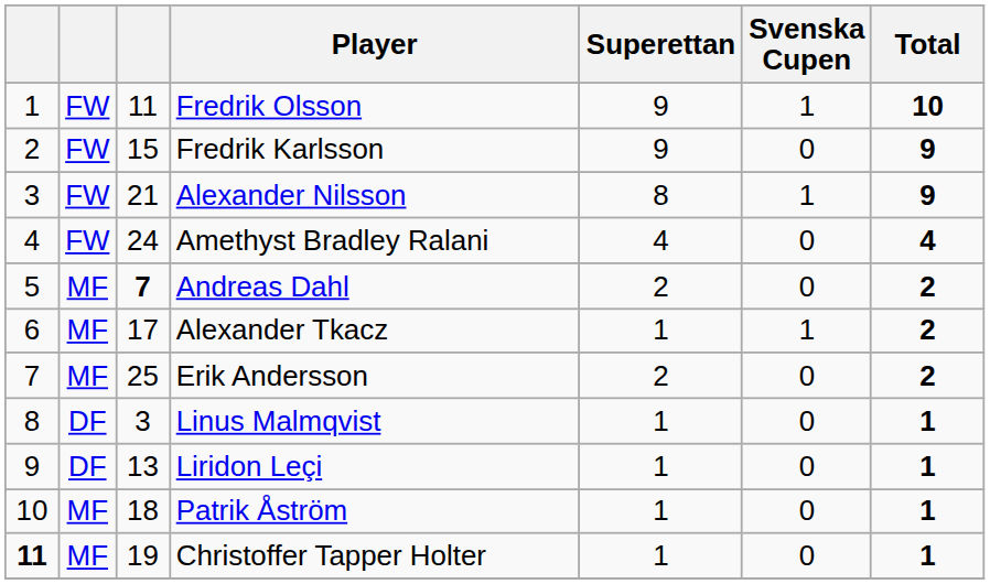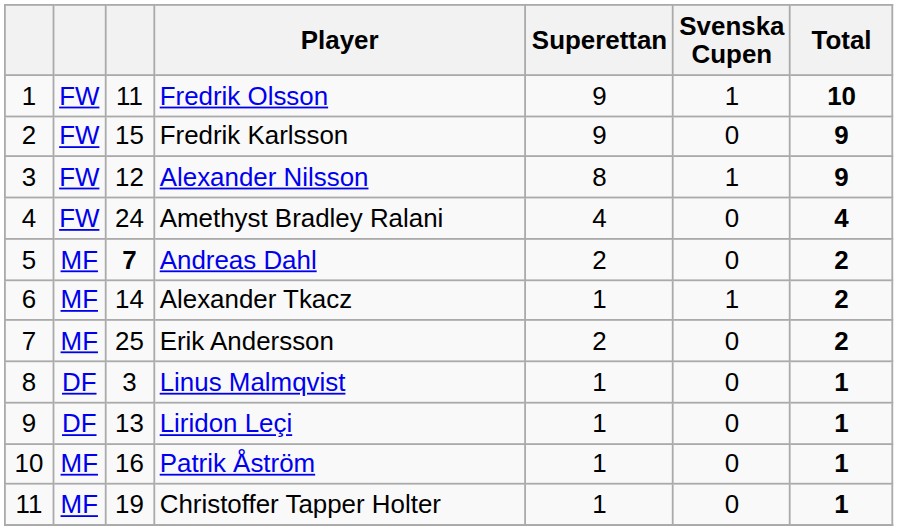Alexander Nilsson | column 3: 21 -> 12
Alexander Tkacz | column 3: 17 -> 14
Patrik Åström | column 3: 18 -> 16
Christoffer Tapper Holter | column 1: bold -> normal
